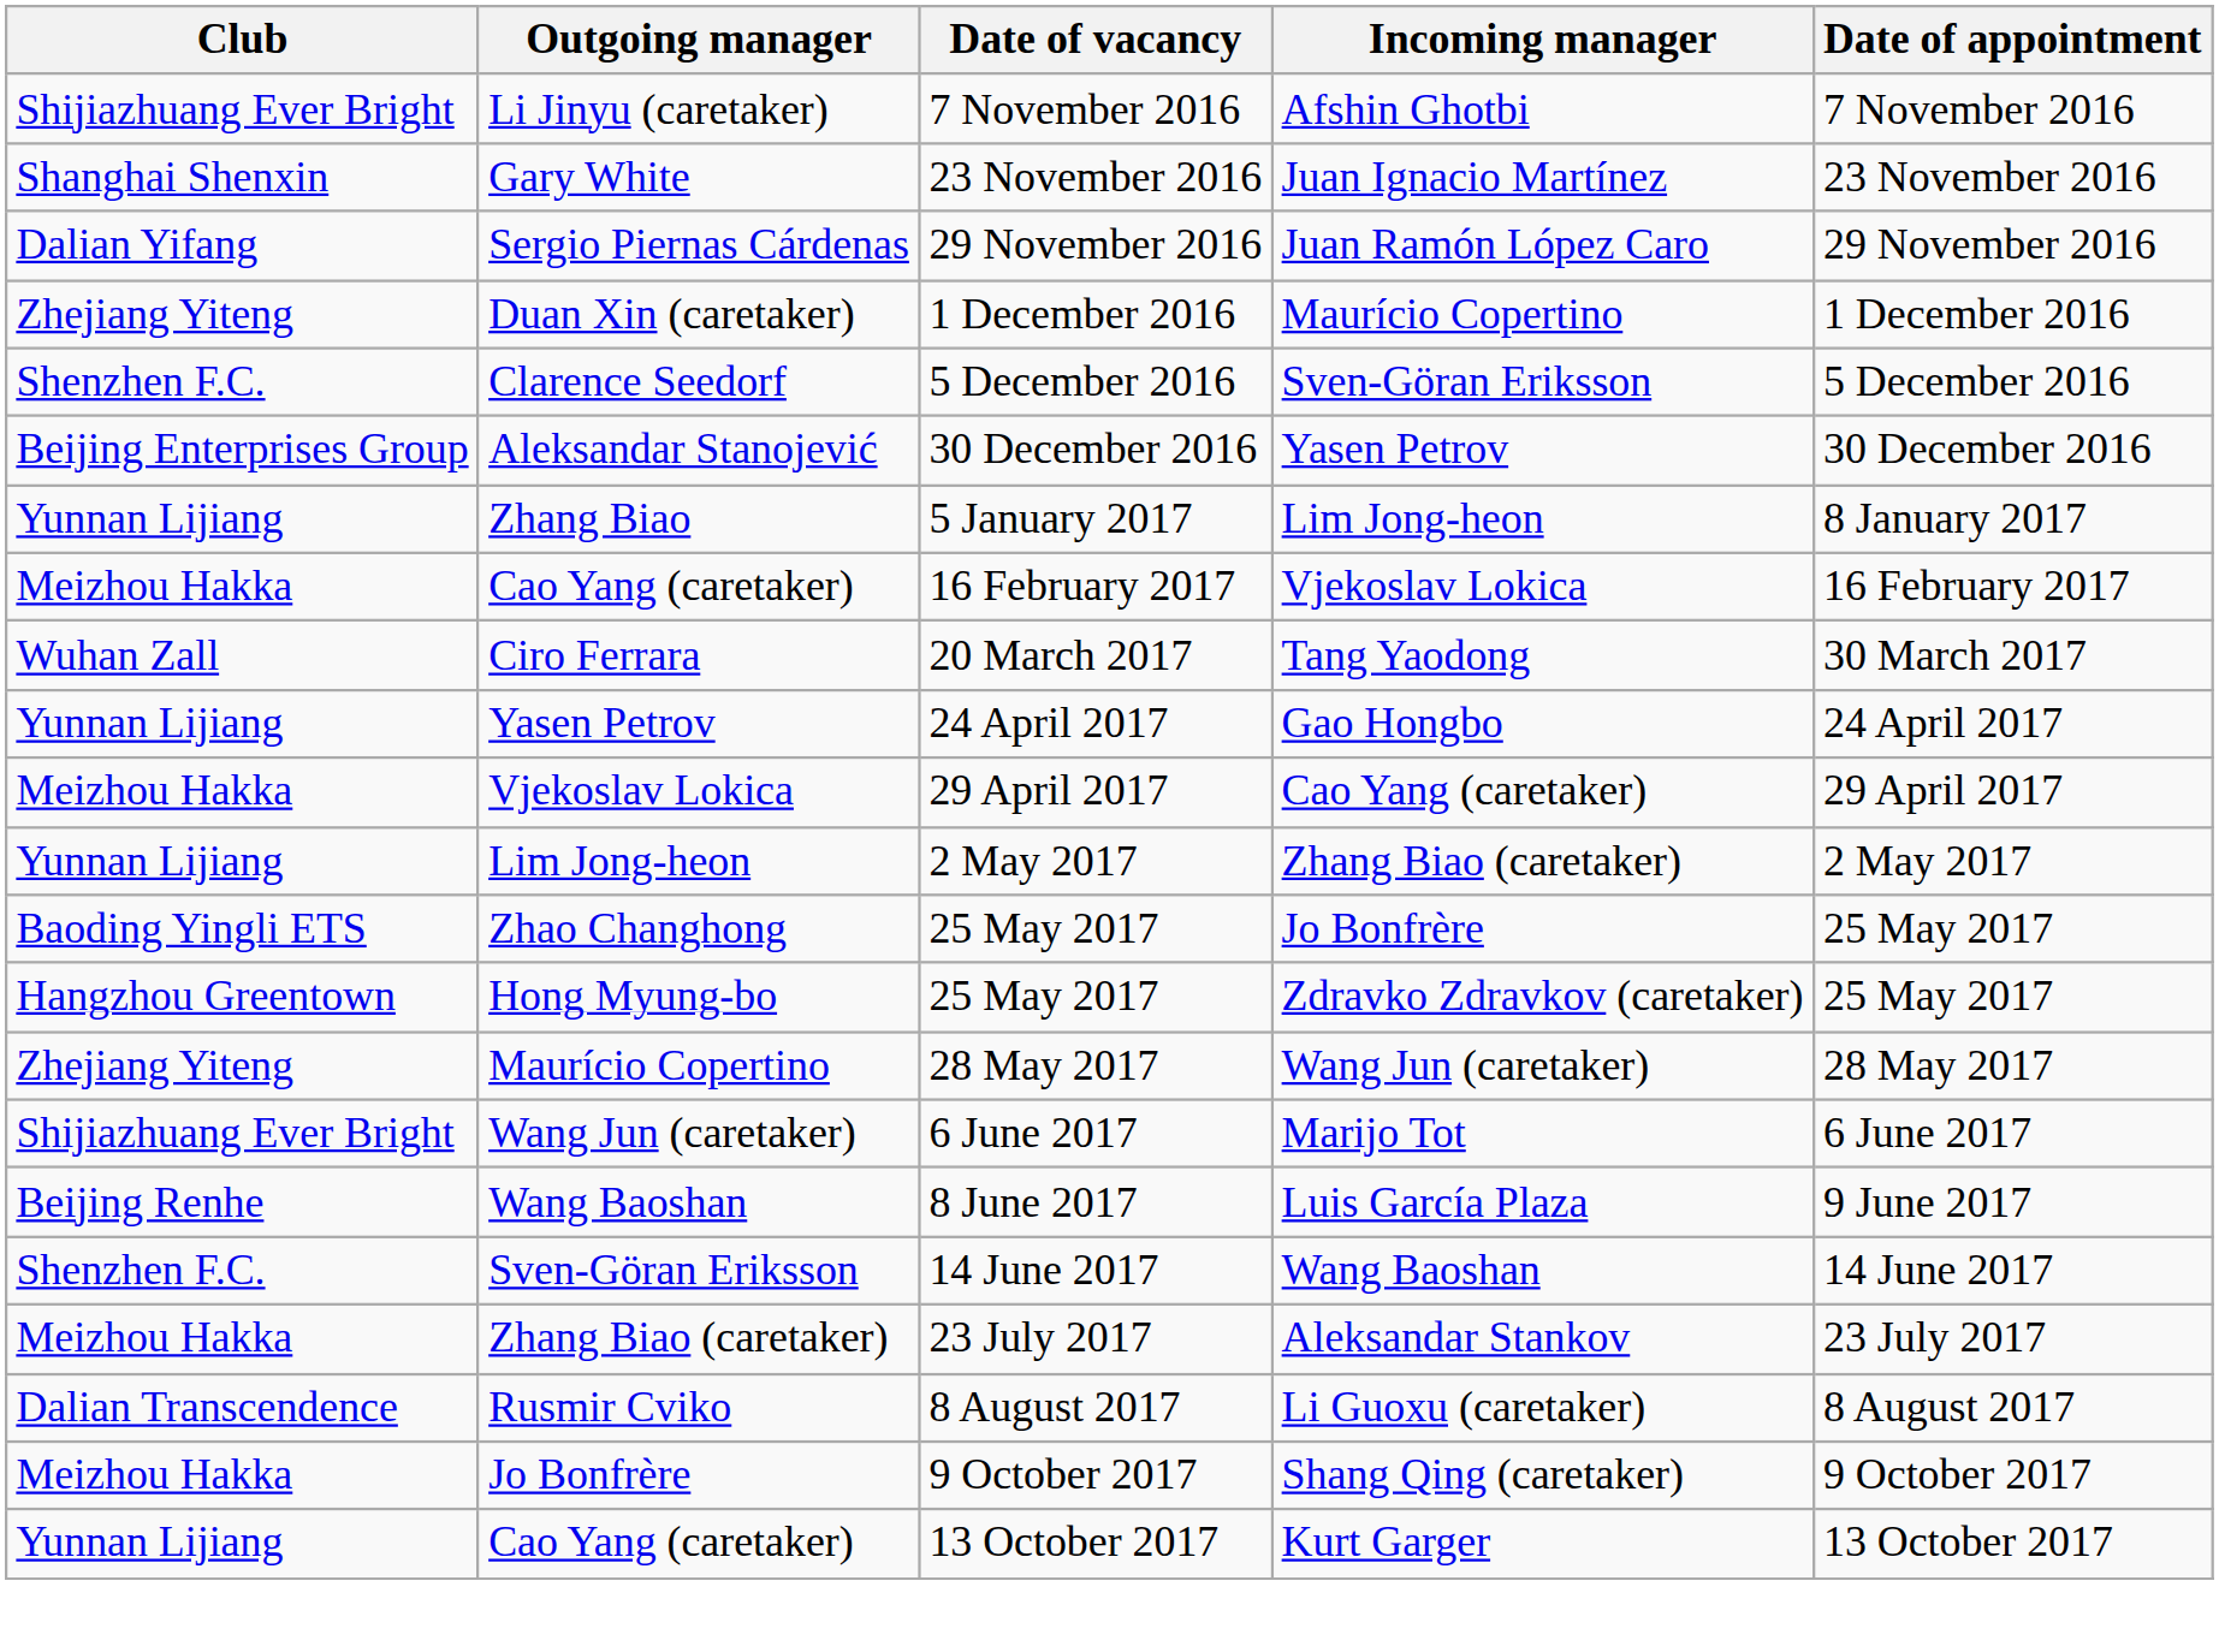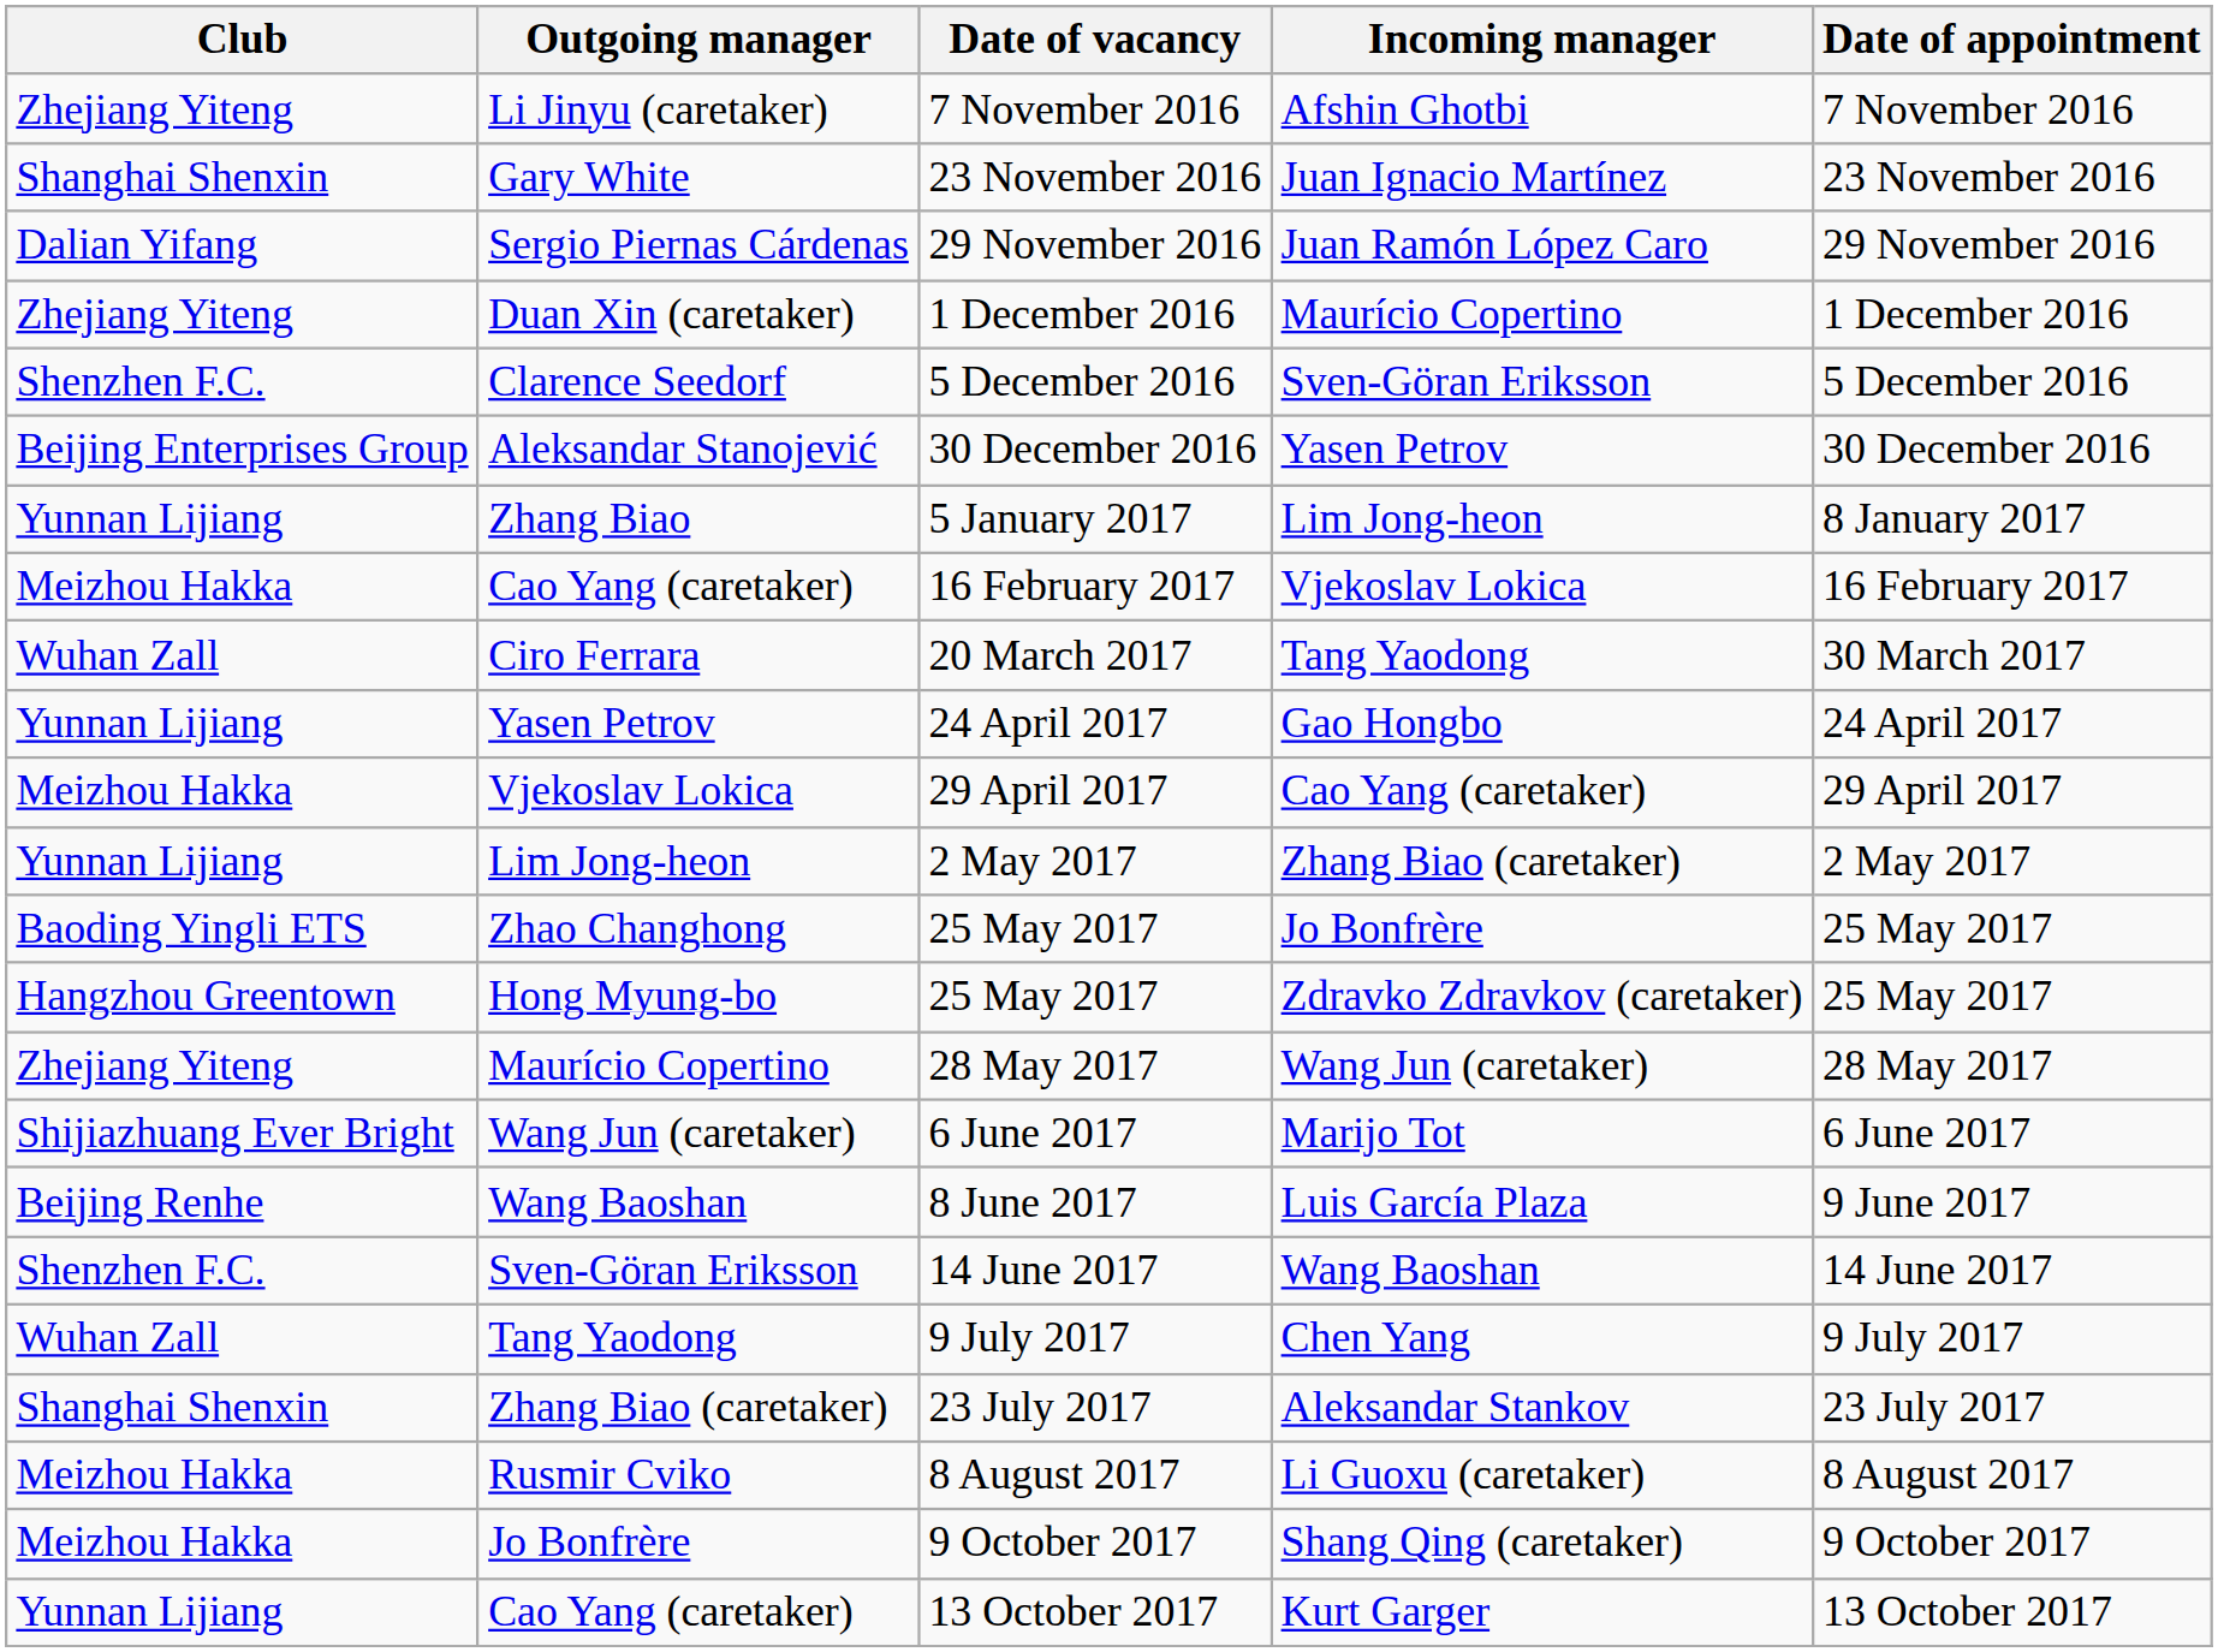Afshin Ghotbi | Club: Shijiazhuang Ever Bright -> Zhejiang Yiteng
+ row: Wuhan Zall | Tang Yaodong | 9 July 2017 | Chen Yang | 9 July 2017
Aleksandar Stankov | Club: Meizhou Hakka -> Shanghai Shenxin
Li Guoxu (caretaker) | Club: Dalian Transcendence -> Meizhou Hakka
